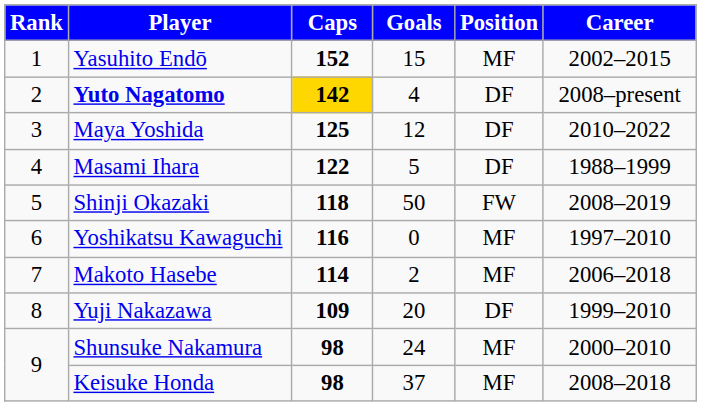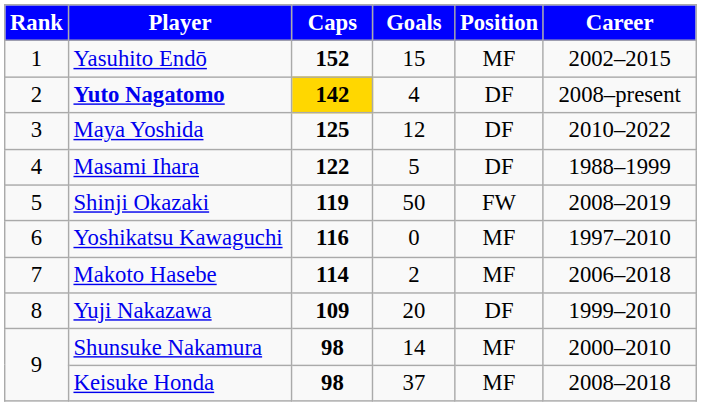Shinji Okazaki | Caps: 118 -> 119
Shunsuke Nakamura | Goals: 24 -> 14
